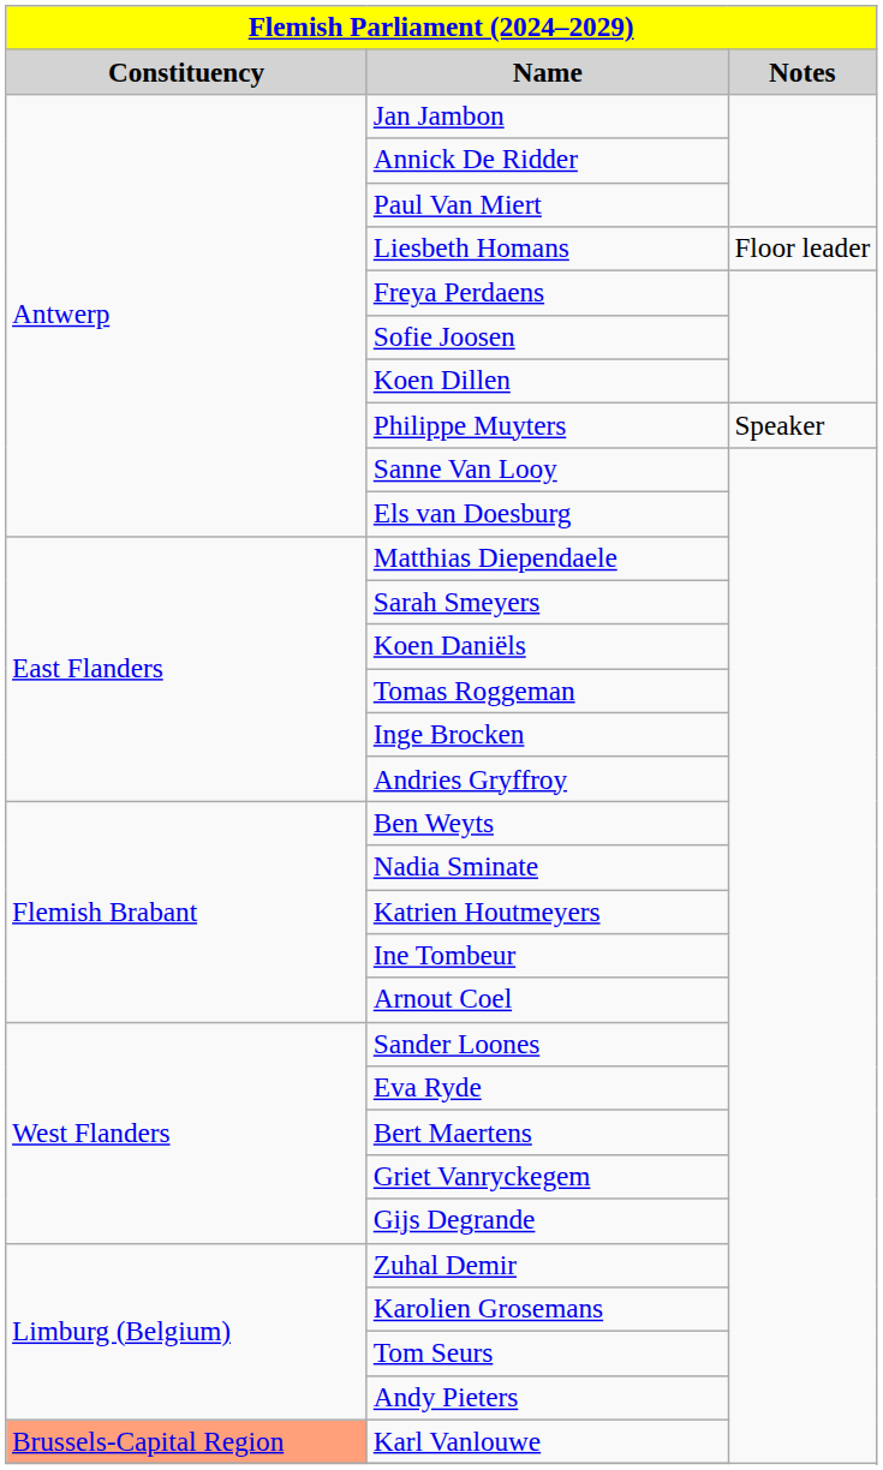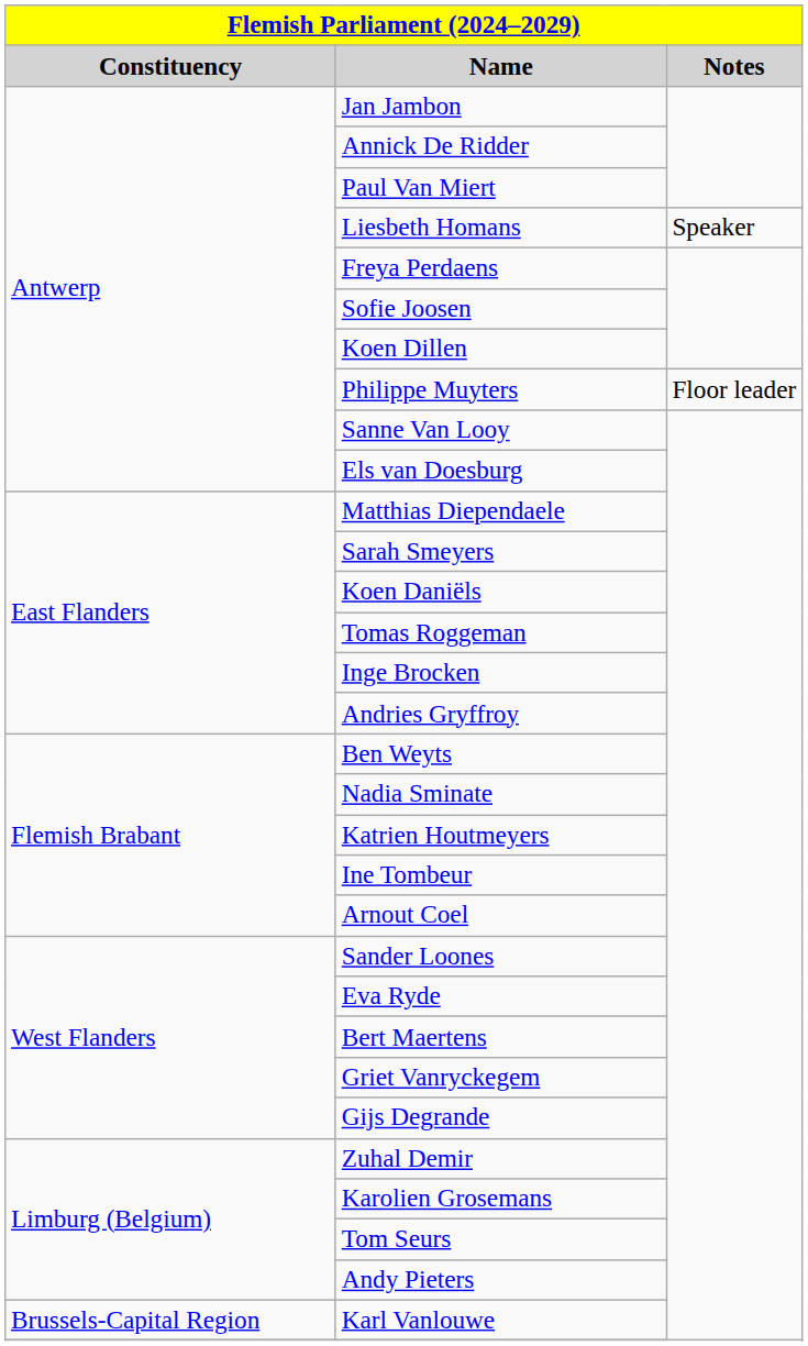Liesbeth Homans | Notes: Floor leader -> Speaker
Philippe Muyters | Notes: Speaker -> Floor leader
Karl Vanlouwe | Constituency: lightsalmon background -> no background
